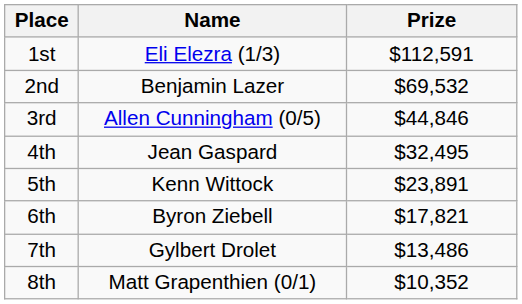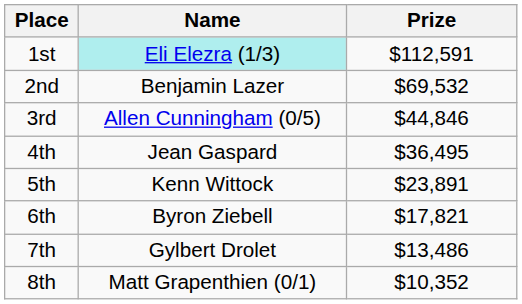1st | Name: no background -> paleturquoise background
4th | Prize: $32,495 -> $36,495
